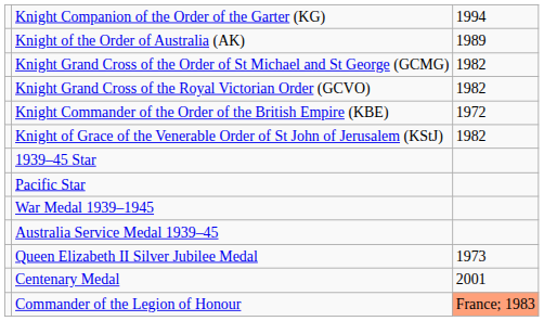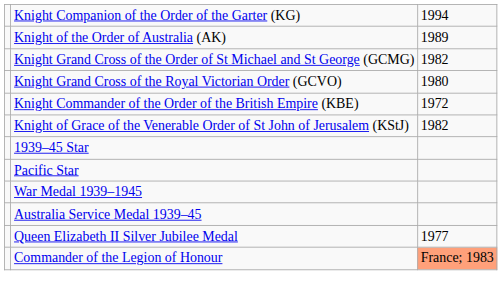Knight Grand Cross of the Royal Victorian Order (GCVO) | column 3: 1982 -> 1980
Queen Elizabeth II Silver Jubilee Medal | column 3: 1973 -> 1977
- row: Centenary Medal | 2001
